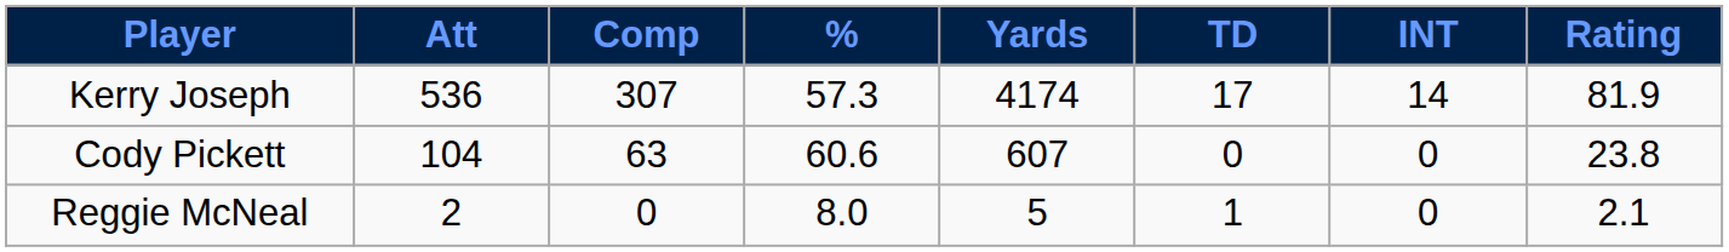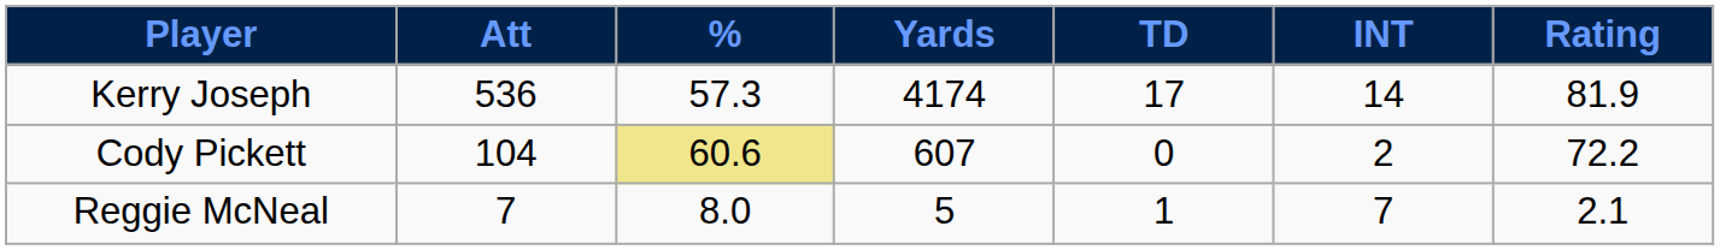- column: Comp | 307 | 63 | 0
Cody Pickett | %: no background -> khaki background
Cody Pickett | INT: 0 -> 2
Cody Pickett | Rating: 23.8 -> 72.2
Reggie McNeal | Att: 2 -> 7
Reggie McNeal | INT: 0 -> 7
